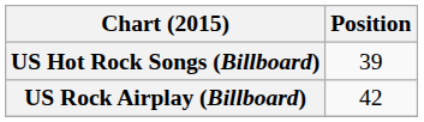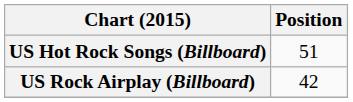US Hot Rock Songs (Billboard) | Position: 39 -> 51
